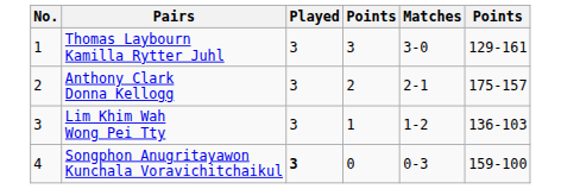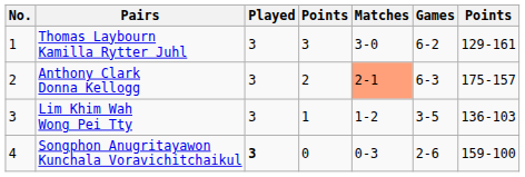+ column: Games | 6-2 | 6-3 | 3-5 | 2-6
Anthony Clark Donna Kellogg | Matches: no background -> lightsalmon background
